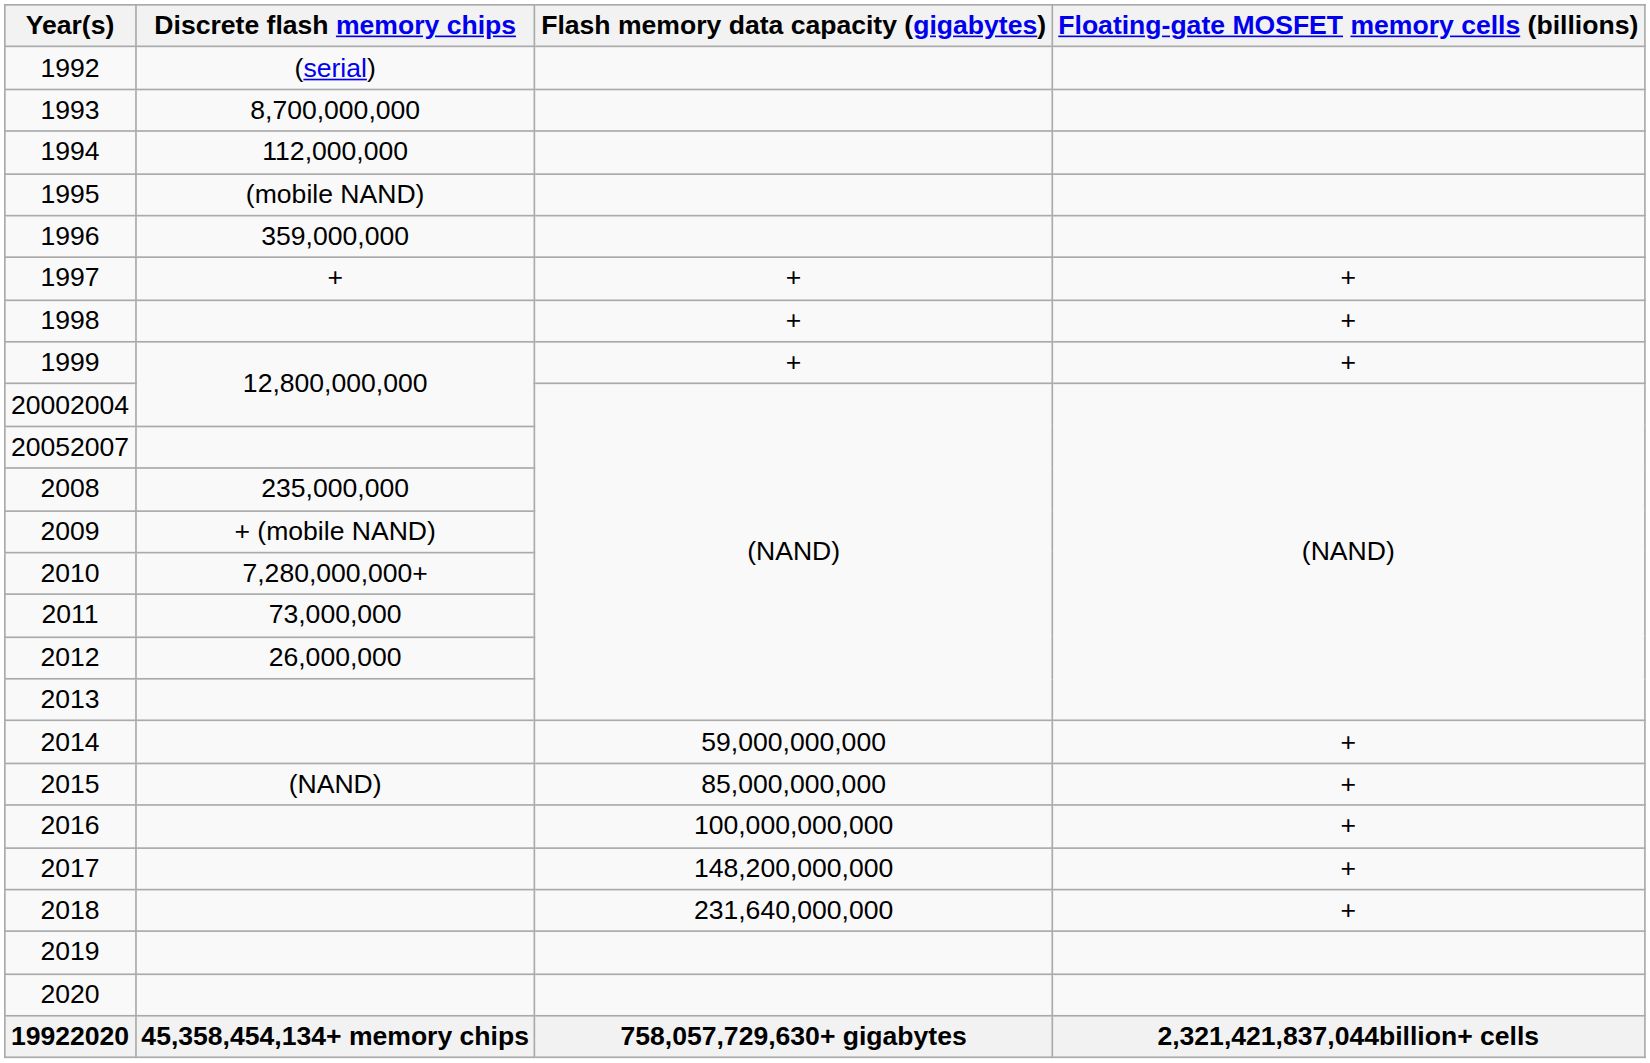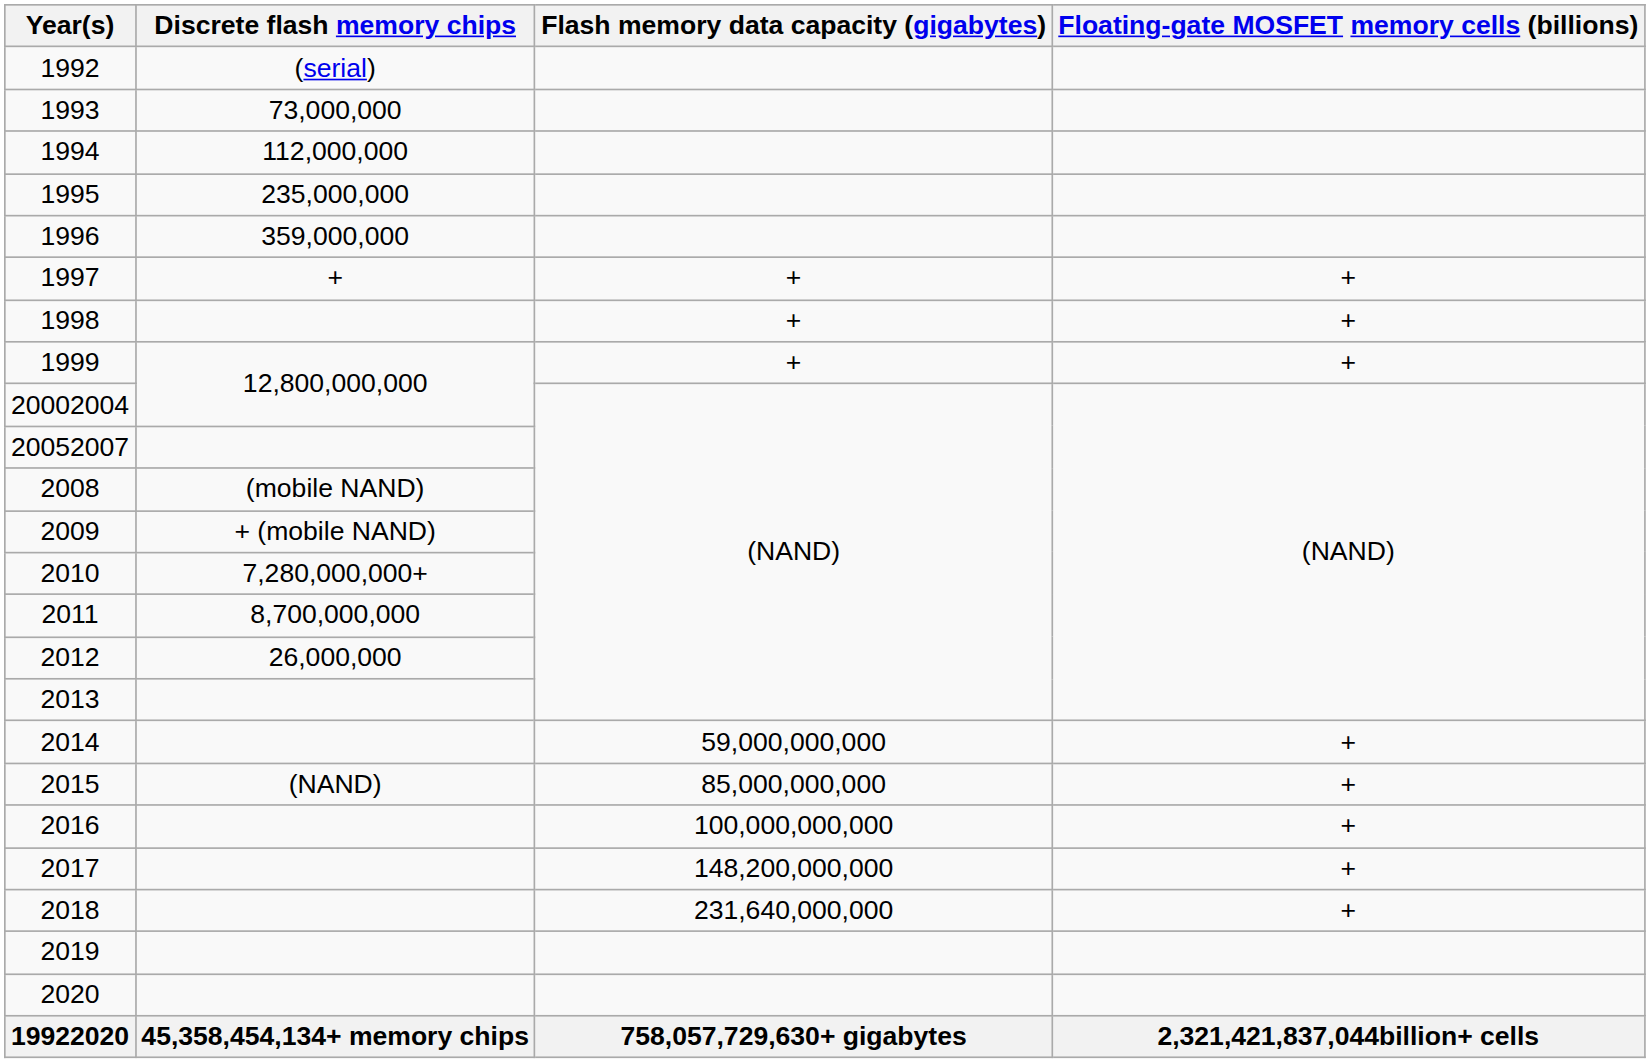1993 | Discrete flash memory chips: 8,700,000,000 -> 73,000,000
1995 | Discrete flash memory chips: (mobile NAND) -> 235,000,000
2008 | Discrete flash memory chips: 235,000,000 -> (mobile NAND)
2011 | Discrete flash memory chips: 73,000,000 -> 8,700,000,000
